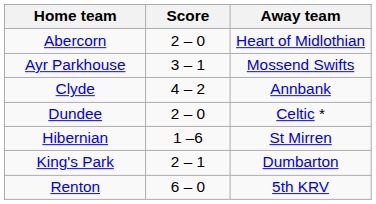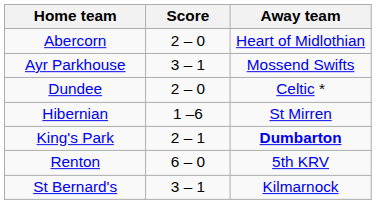- row: Clyde | 4 – 2 | Annbank
King's Park | Away team: normal -> bold
+ row: St Bernard's | 3 – 1 | Kilmarnock
